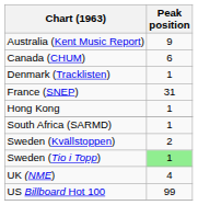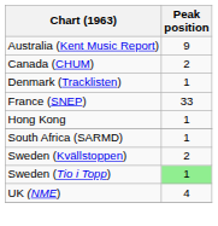Canada (CHUM) | Peak position: 6 -> 2
France (SNEP) | Peak position: 31 -> 33
- row: US Billboard Hot 100 | 99
